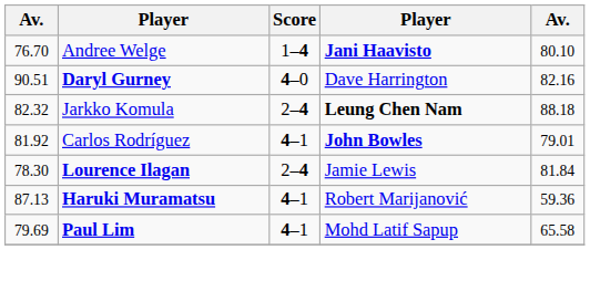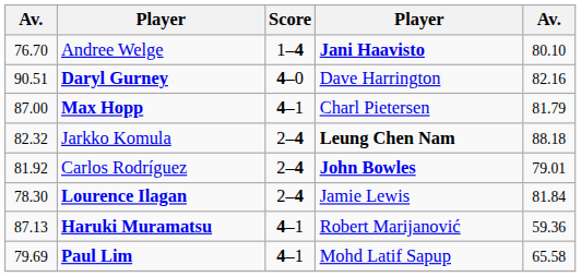+ row: 87.00 | Max Hopp | 4–1 | Charl Pietersen | 81.79
Carlos Rodríguez | Score: 4–1 -> 2–4
